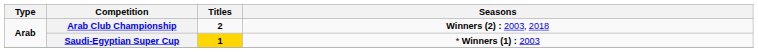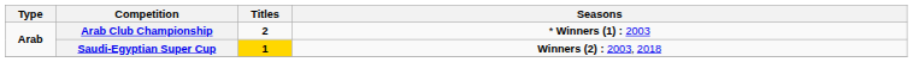Arab Club Championship | Seasons: Winners (2) : 2003‚ 2018 -> * Winners (1) : 2003
Saudi-Egyptian Super Cup | Seasons: * Winners (1) : 2003 -> Winners (2) : 2003‚ 2018
